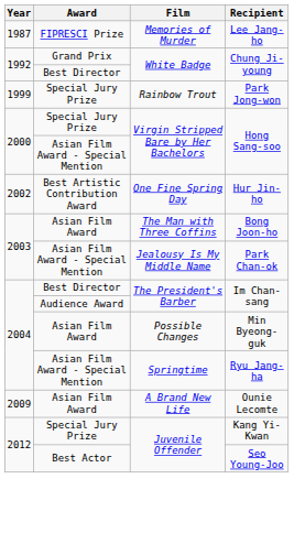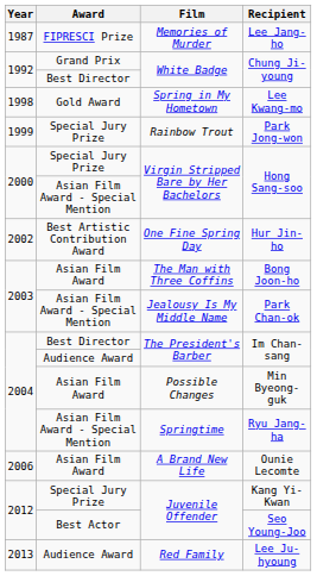+ row: 1998 | Gold Award | Spring in My Hometown | Lee Kwang-mo
Ounie Lecomte | Year: 2009 -> 2006
+ row: 2013 | Audience Award | Red Family | Lee Ju-hyoung
